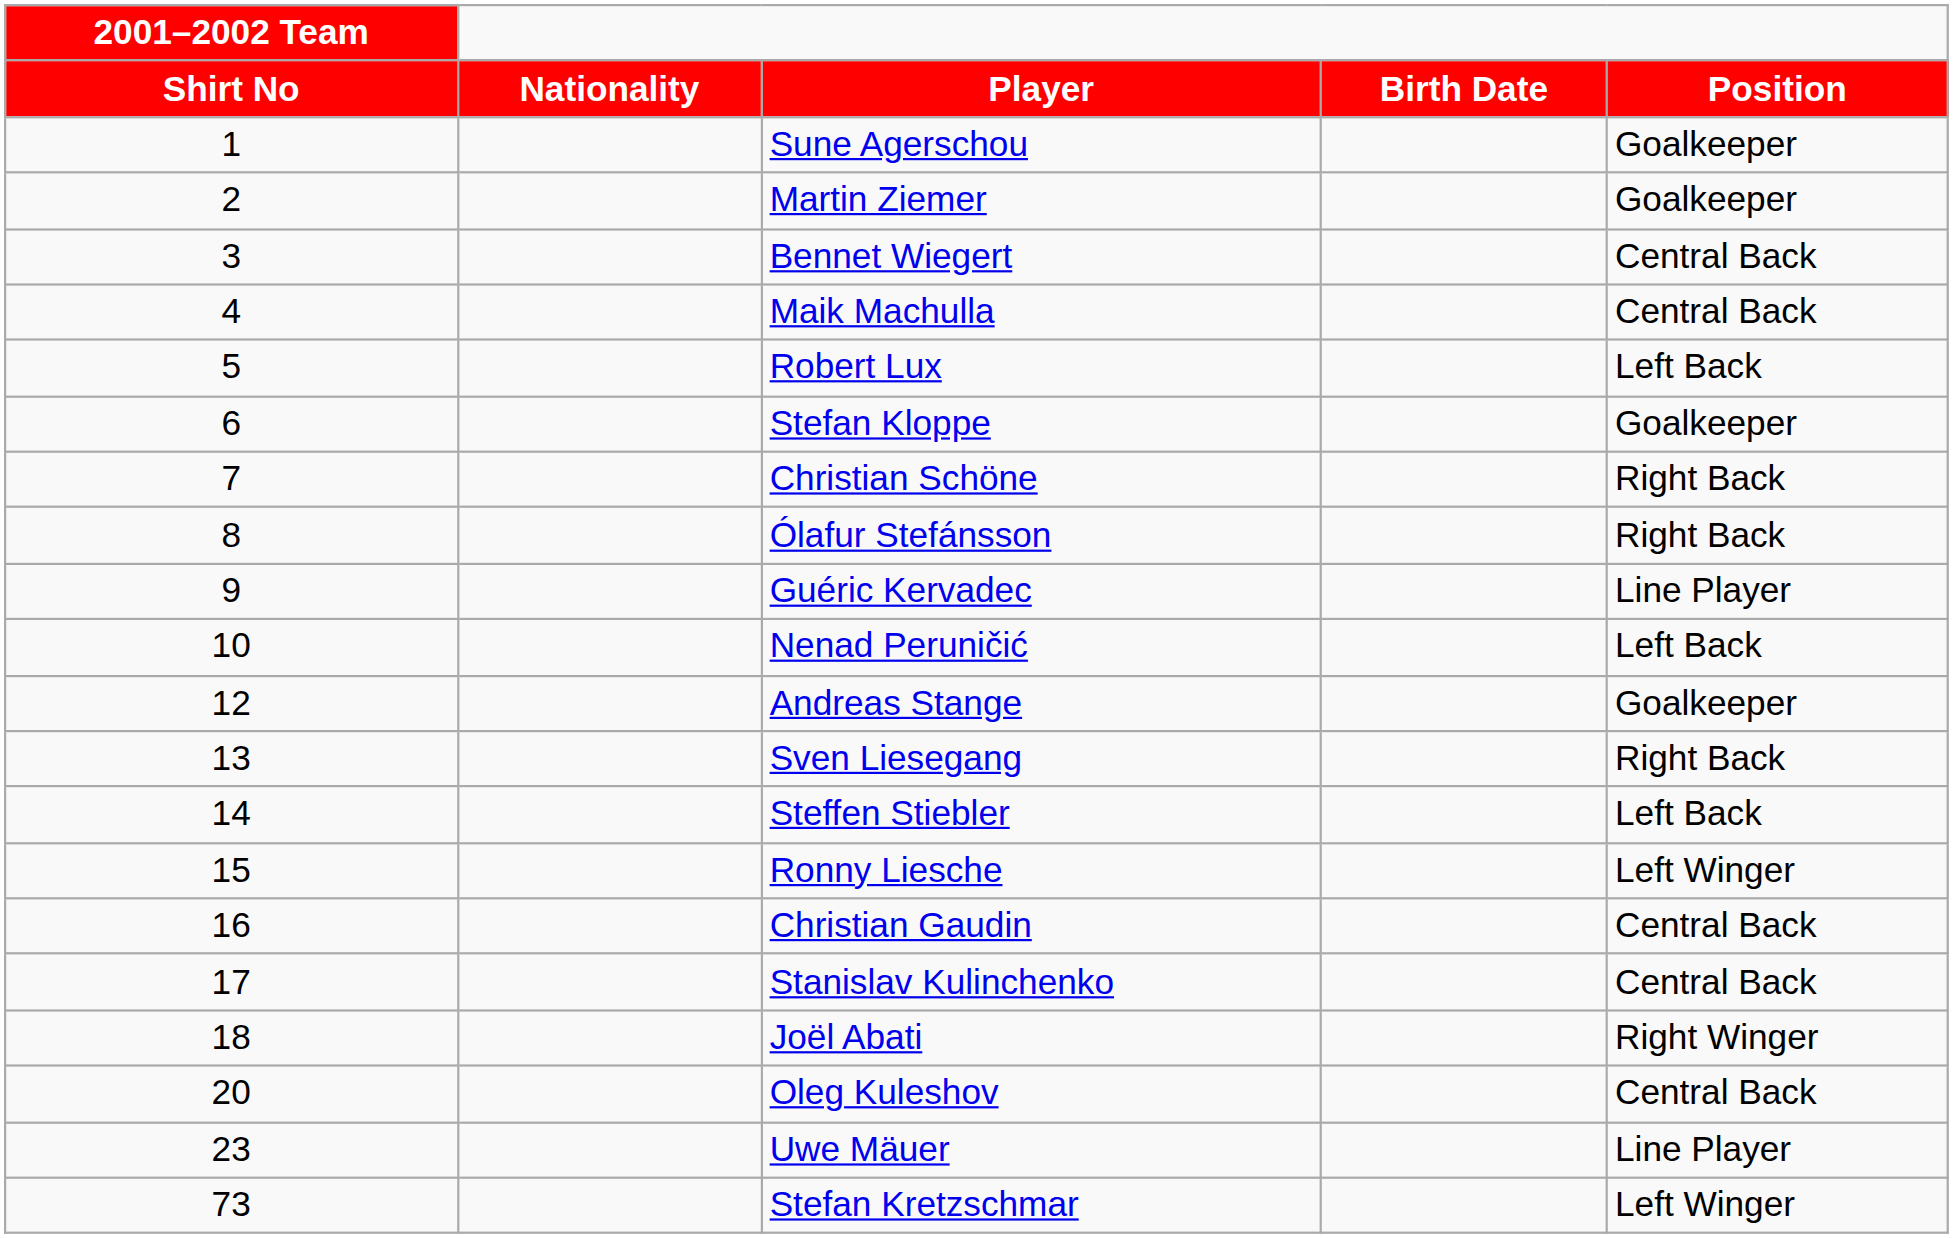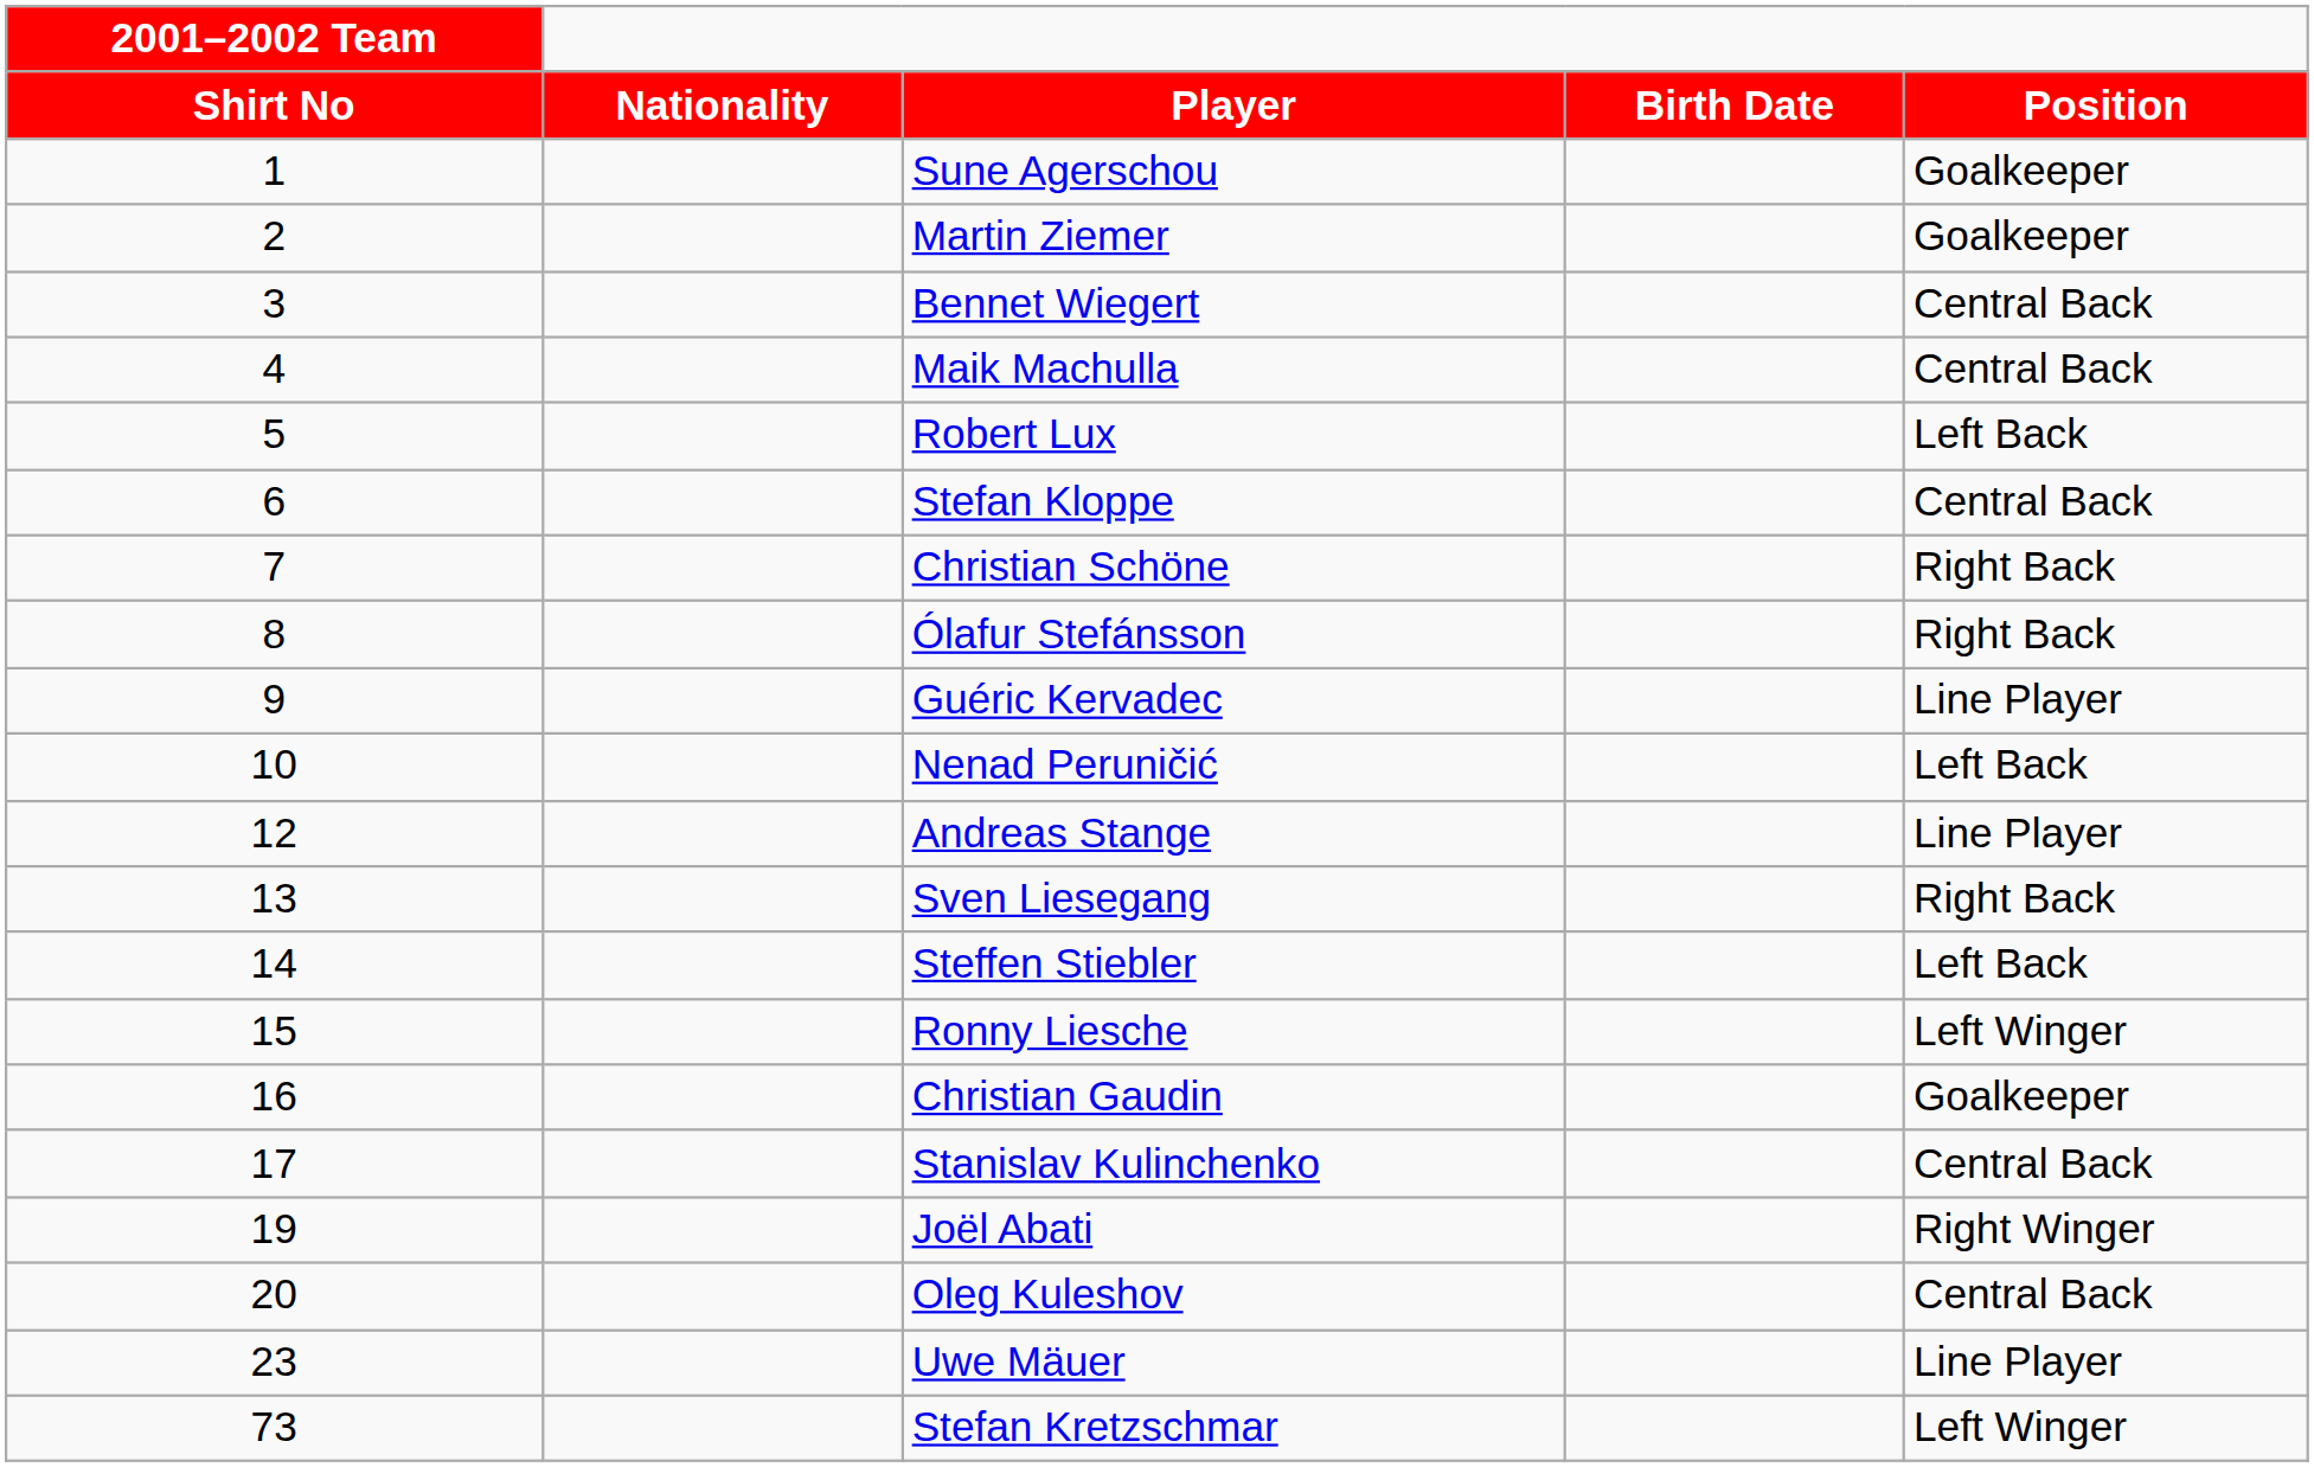Stefan Kloppe | Position: Goalkeeper -> Central Back
Andreas Stange | Position: Goalkeeper -> Line Player
Christian Gaudin | Position: Central Back -> Goalkeeper
Joël Abati | 2001–2002 Team / Shirt No: 18 -> 19
